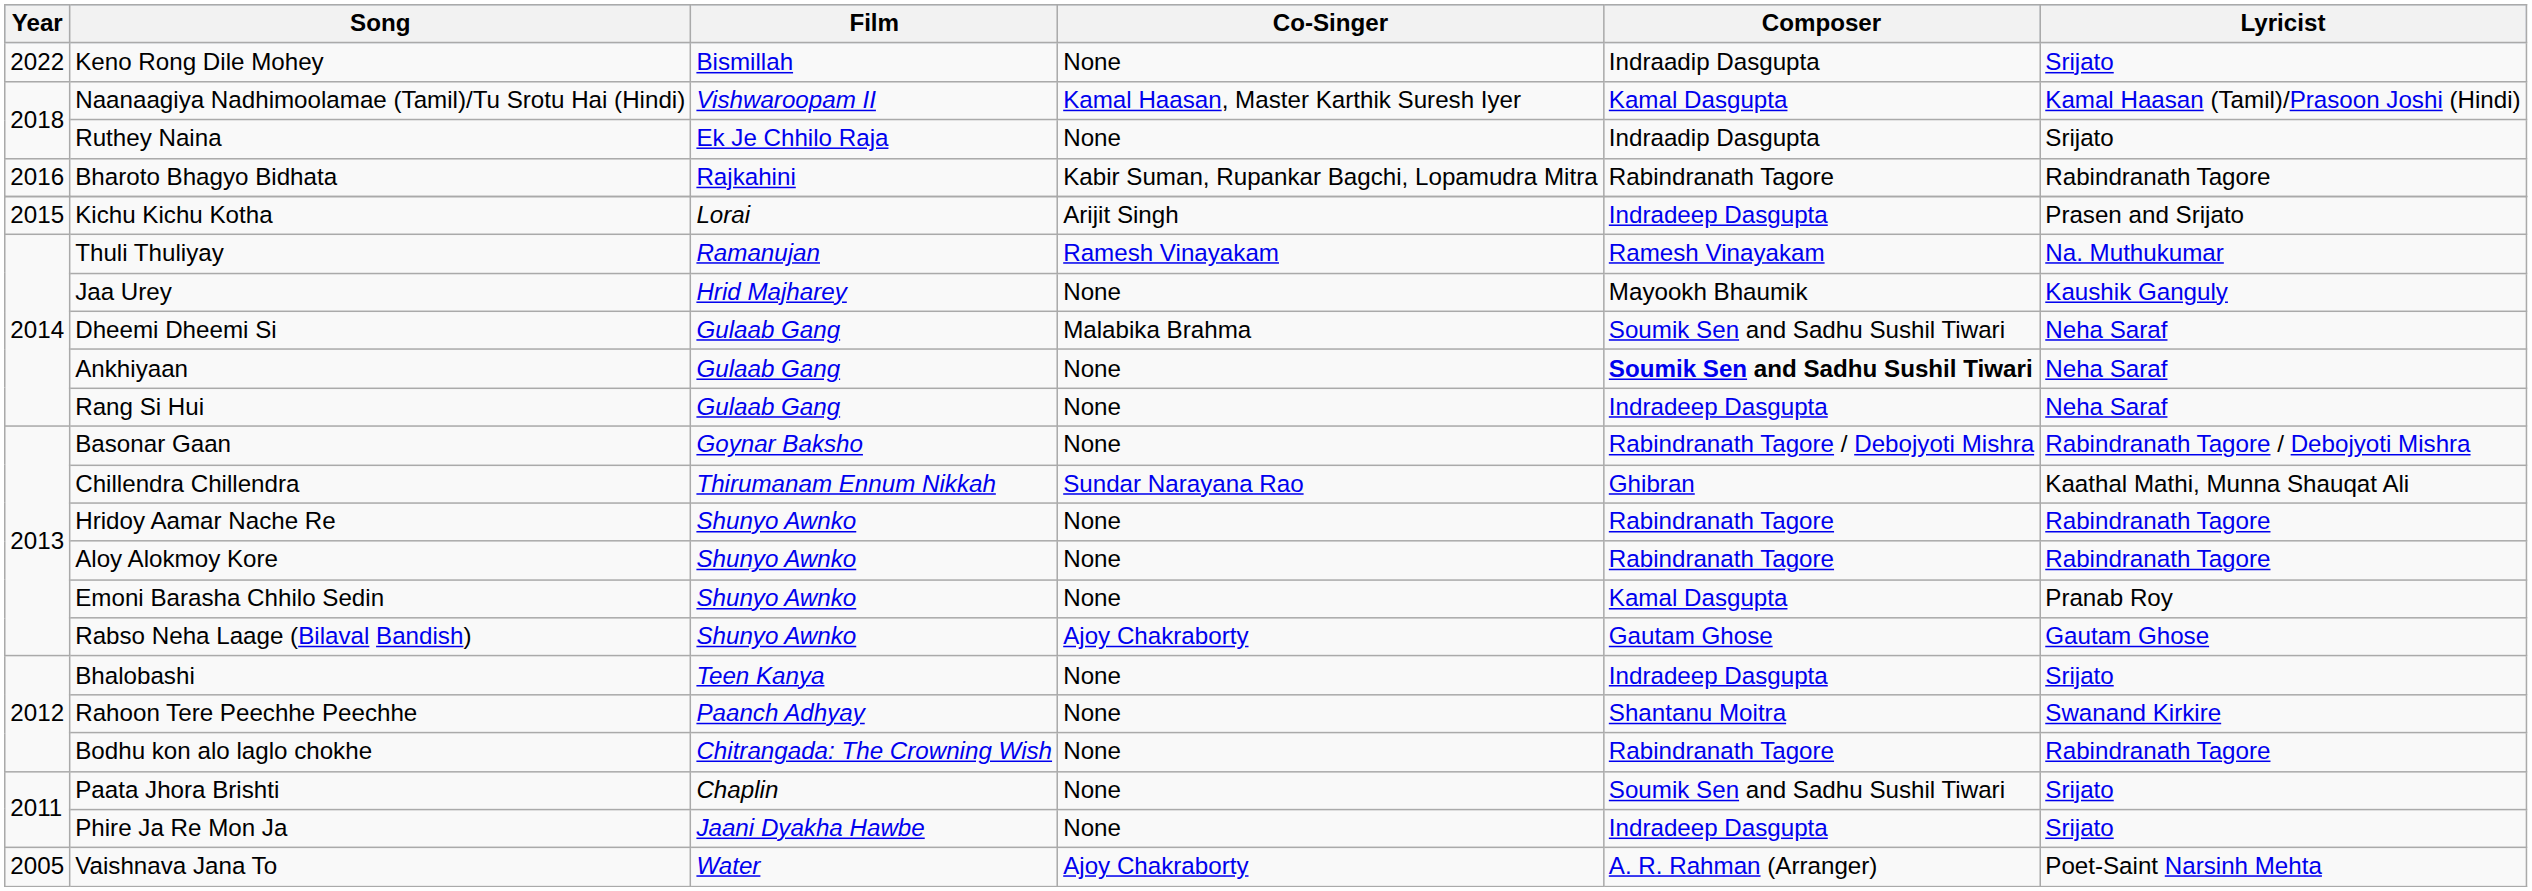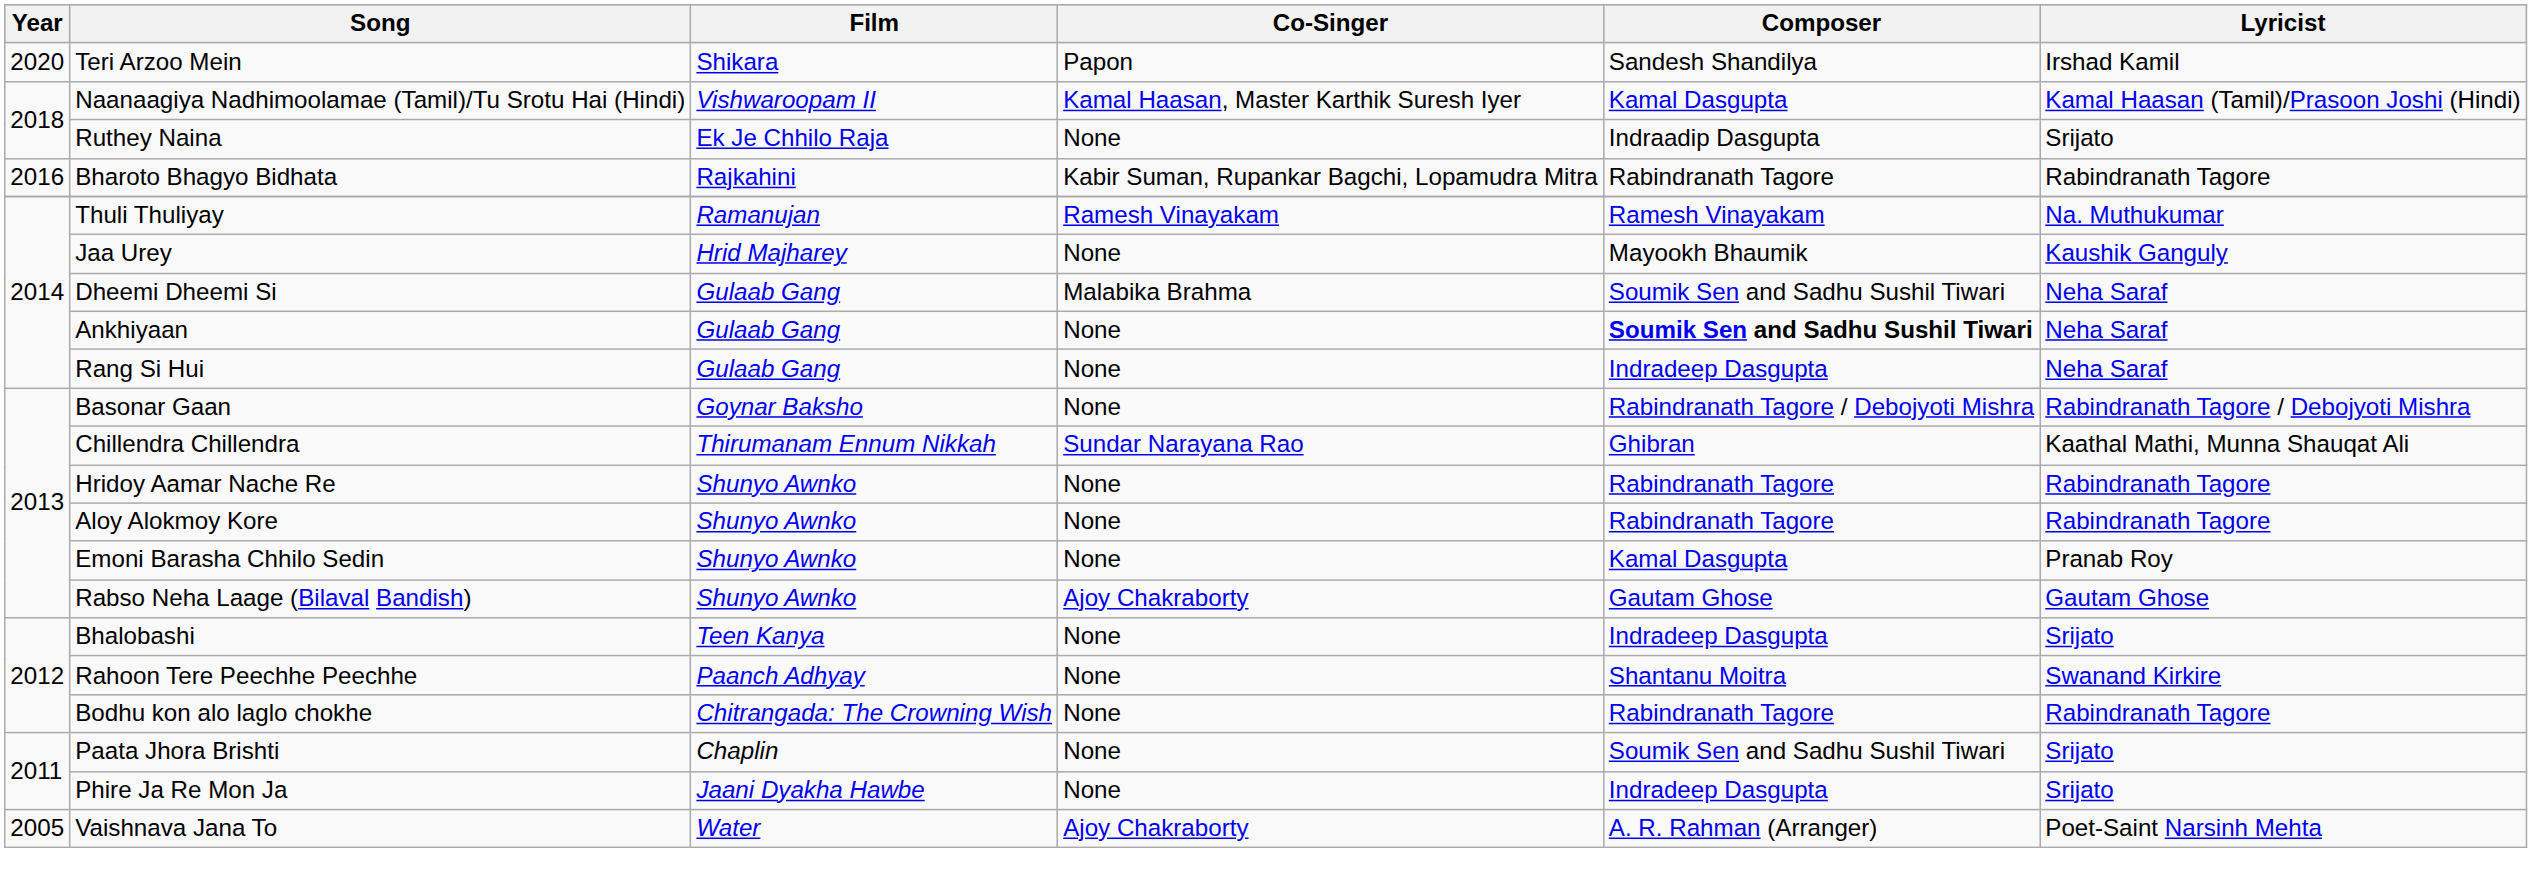- row: 2022 | Keno Rong Dile Mohey | Bismillah | None | Indraadip Dasgupta | Srijato
+ row: 2020 | Teri Arzoo Mein | Shikara | Papon | Sandesh Shandilya | Irshad Kamil
- row: 2015 | Kichu Kichu Kotha | Lorai | Arijit Singh | Indradeep Dasgupta | Prasen and Srijato
